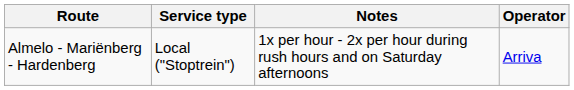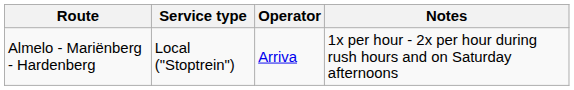columns swapped: Operator <-> Notes
